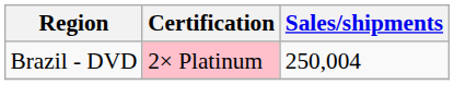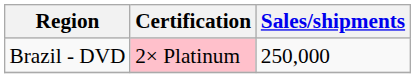Brazil - DVD | Sales/shipments: 250,004 -> 250,000
